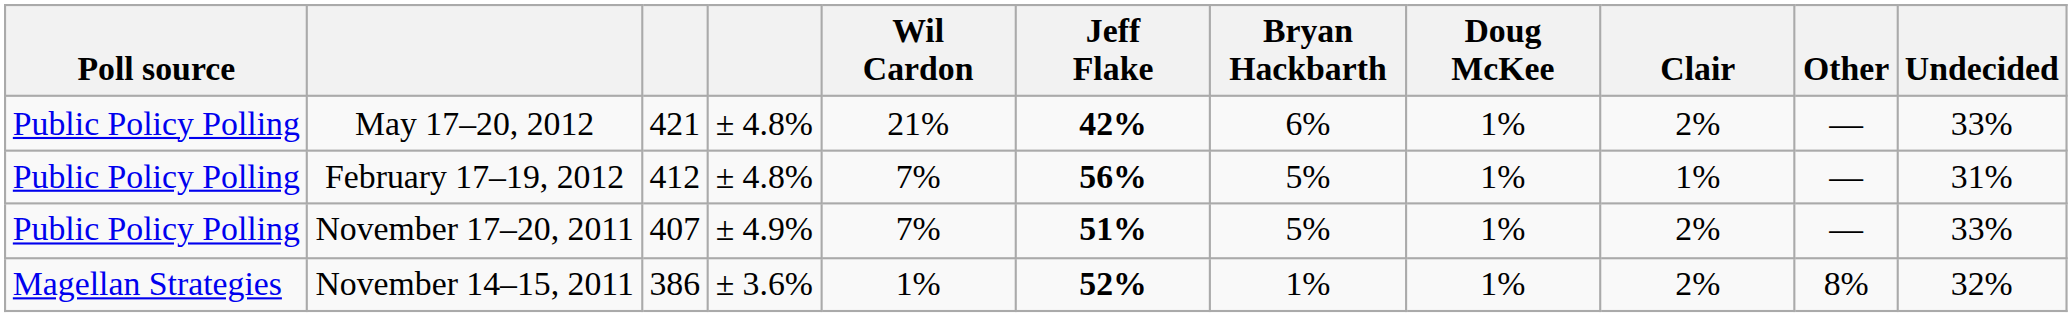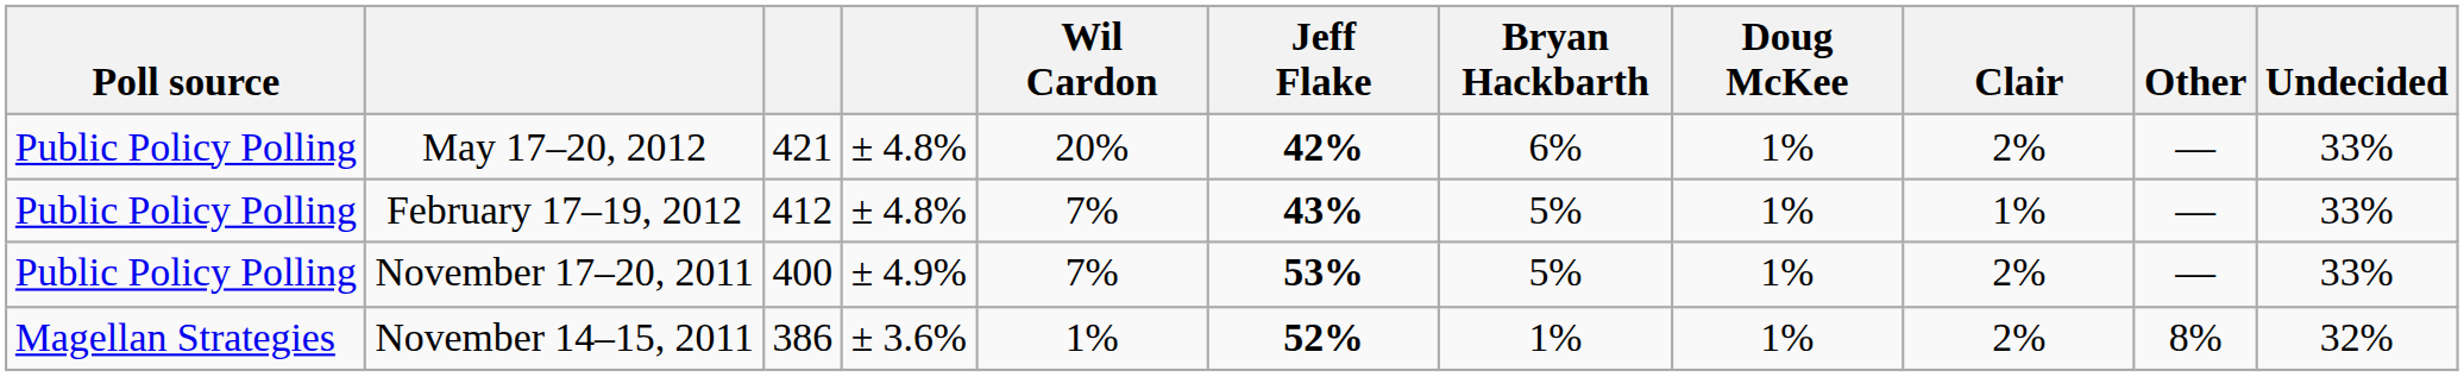May 17–20, 2012 | Wil Cardon: 21% -> 20%
February 17–19, 2012 | Jeff Flake: 56% -> 43%
February 17–19, 2012 | Undecided: 31% -> 33%
November 17–20, 2011 | column 3: 407 -> 400
November 17–20, 2011 | Jeff Flake: 51% -> 53%
